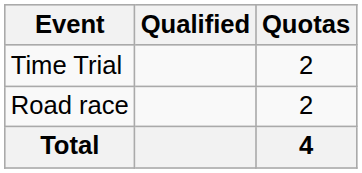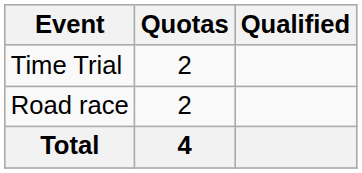columns swapped: Quotas <-> Qualified
